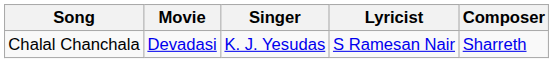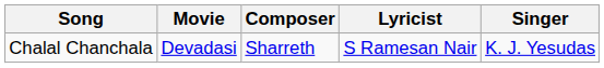columns swapped: Composer <-> Singer
